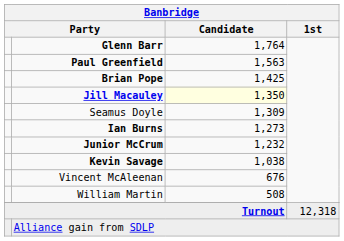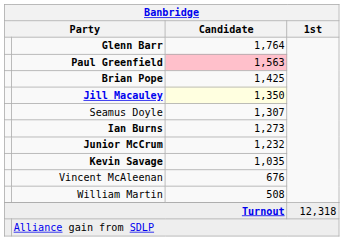Paul Greenfield | Banbridge / Candidate: no background -> pink background
Seamus Doyle | Banbridge / Candidate: 1,309 -> 1,307
Kevin Savage | Banbridge / Candidate: 1,038 -> 1,035
